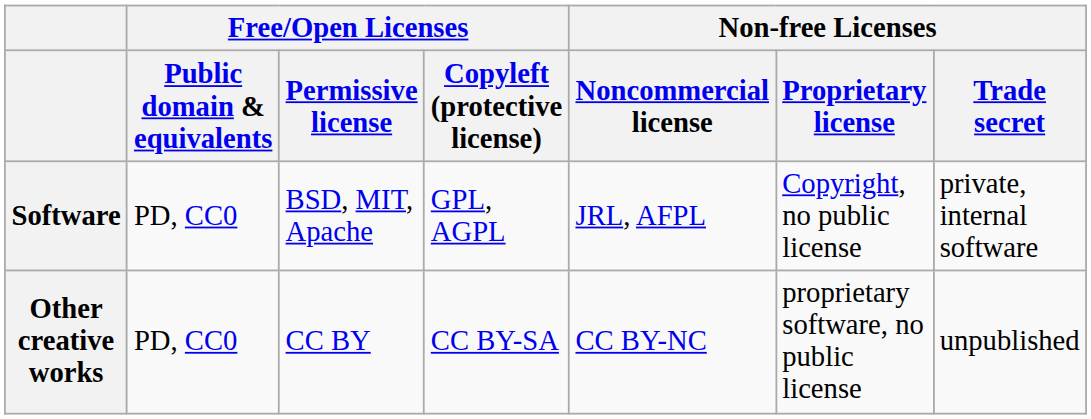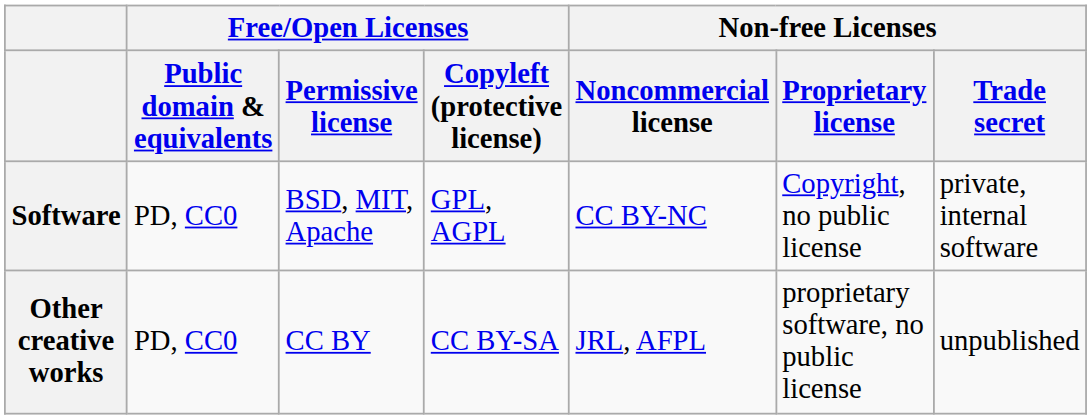Software | Non-free Licenses / Noncommercial license: JRL, AFPL -> CC BY-NC
Other creative works | Non-free Licenses / Noncommercial license: CC BY-NC -> JRL, AFPL
